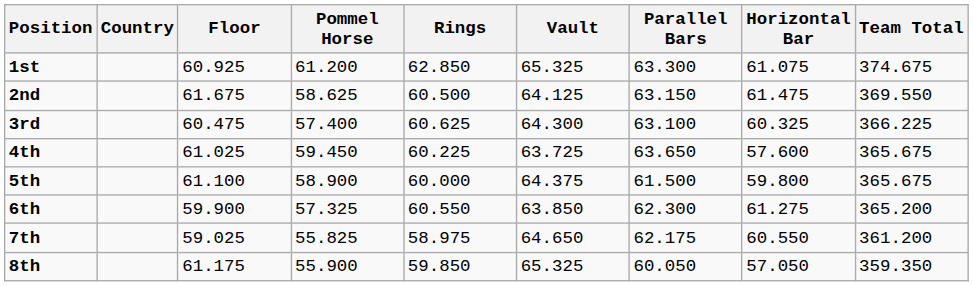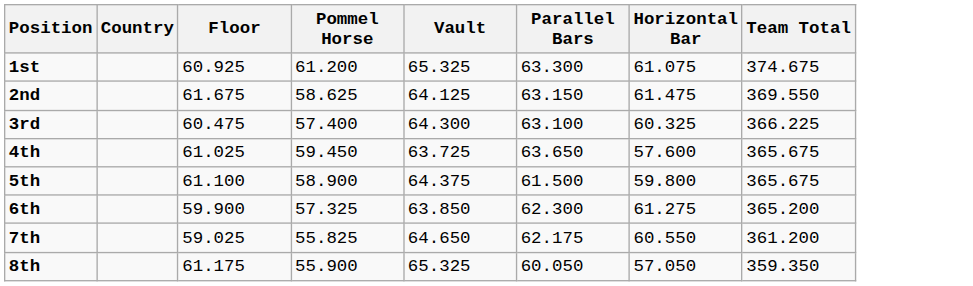- column: Rings | 62.850 | 60.500 | 60.625 | 60.225 | 60.000 | 60.550 | 58.975 | 59.850
